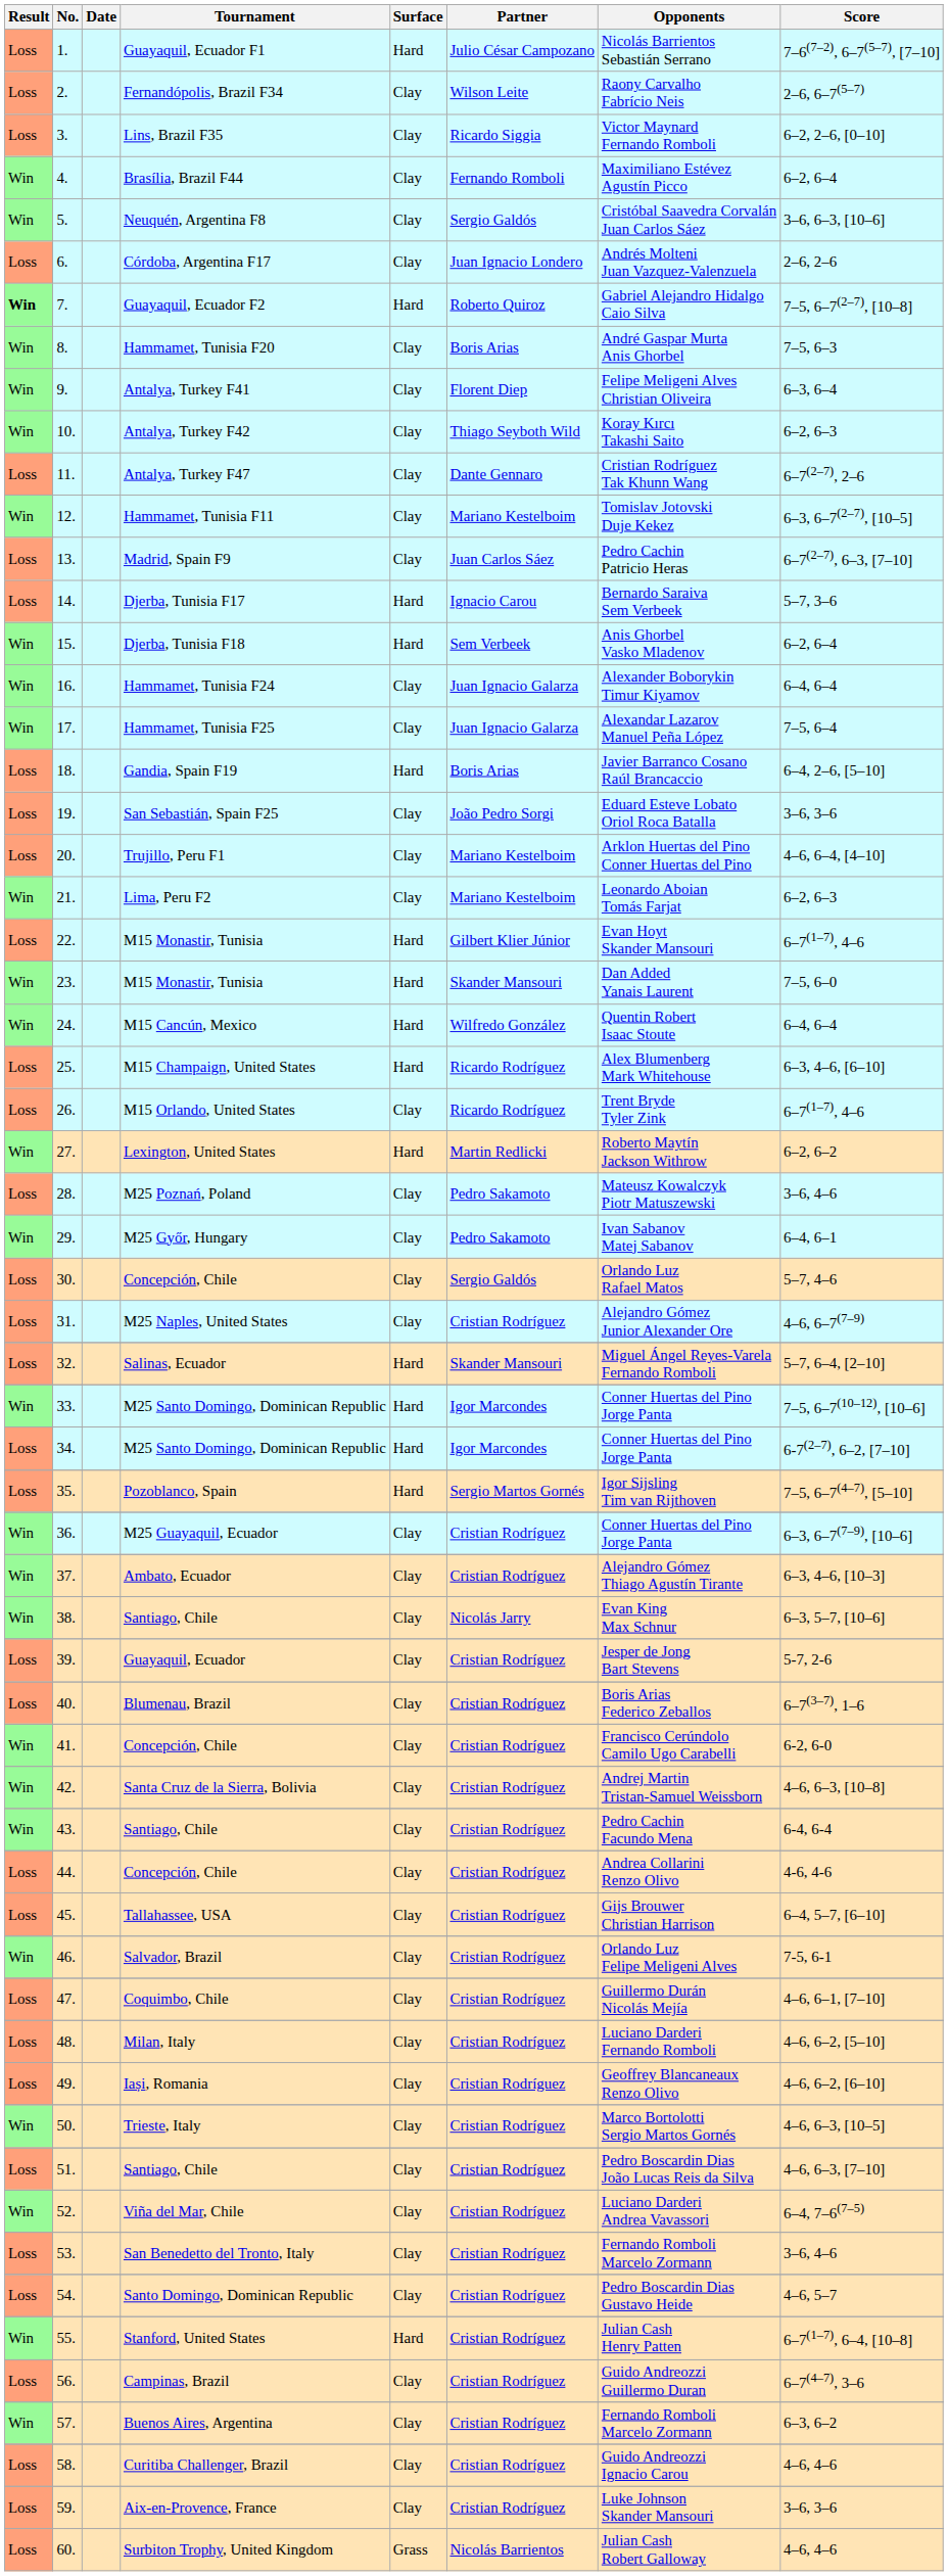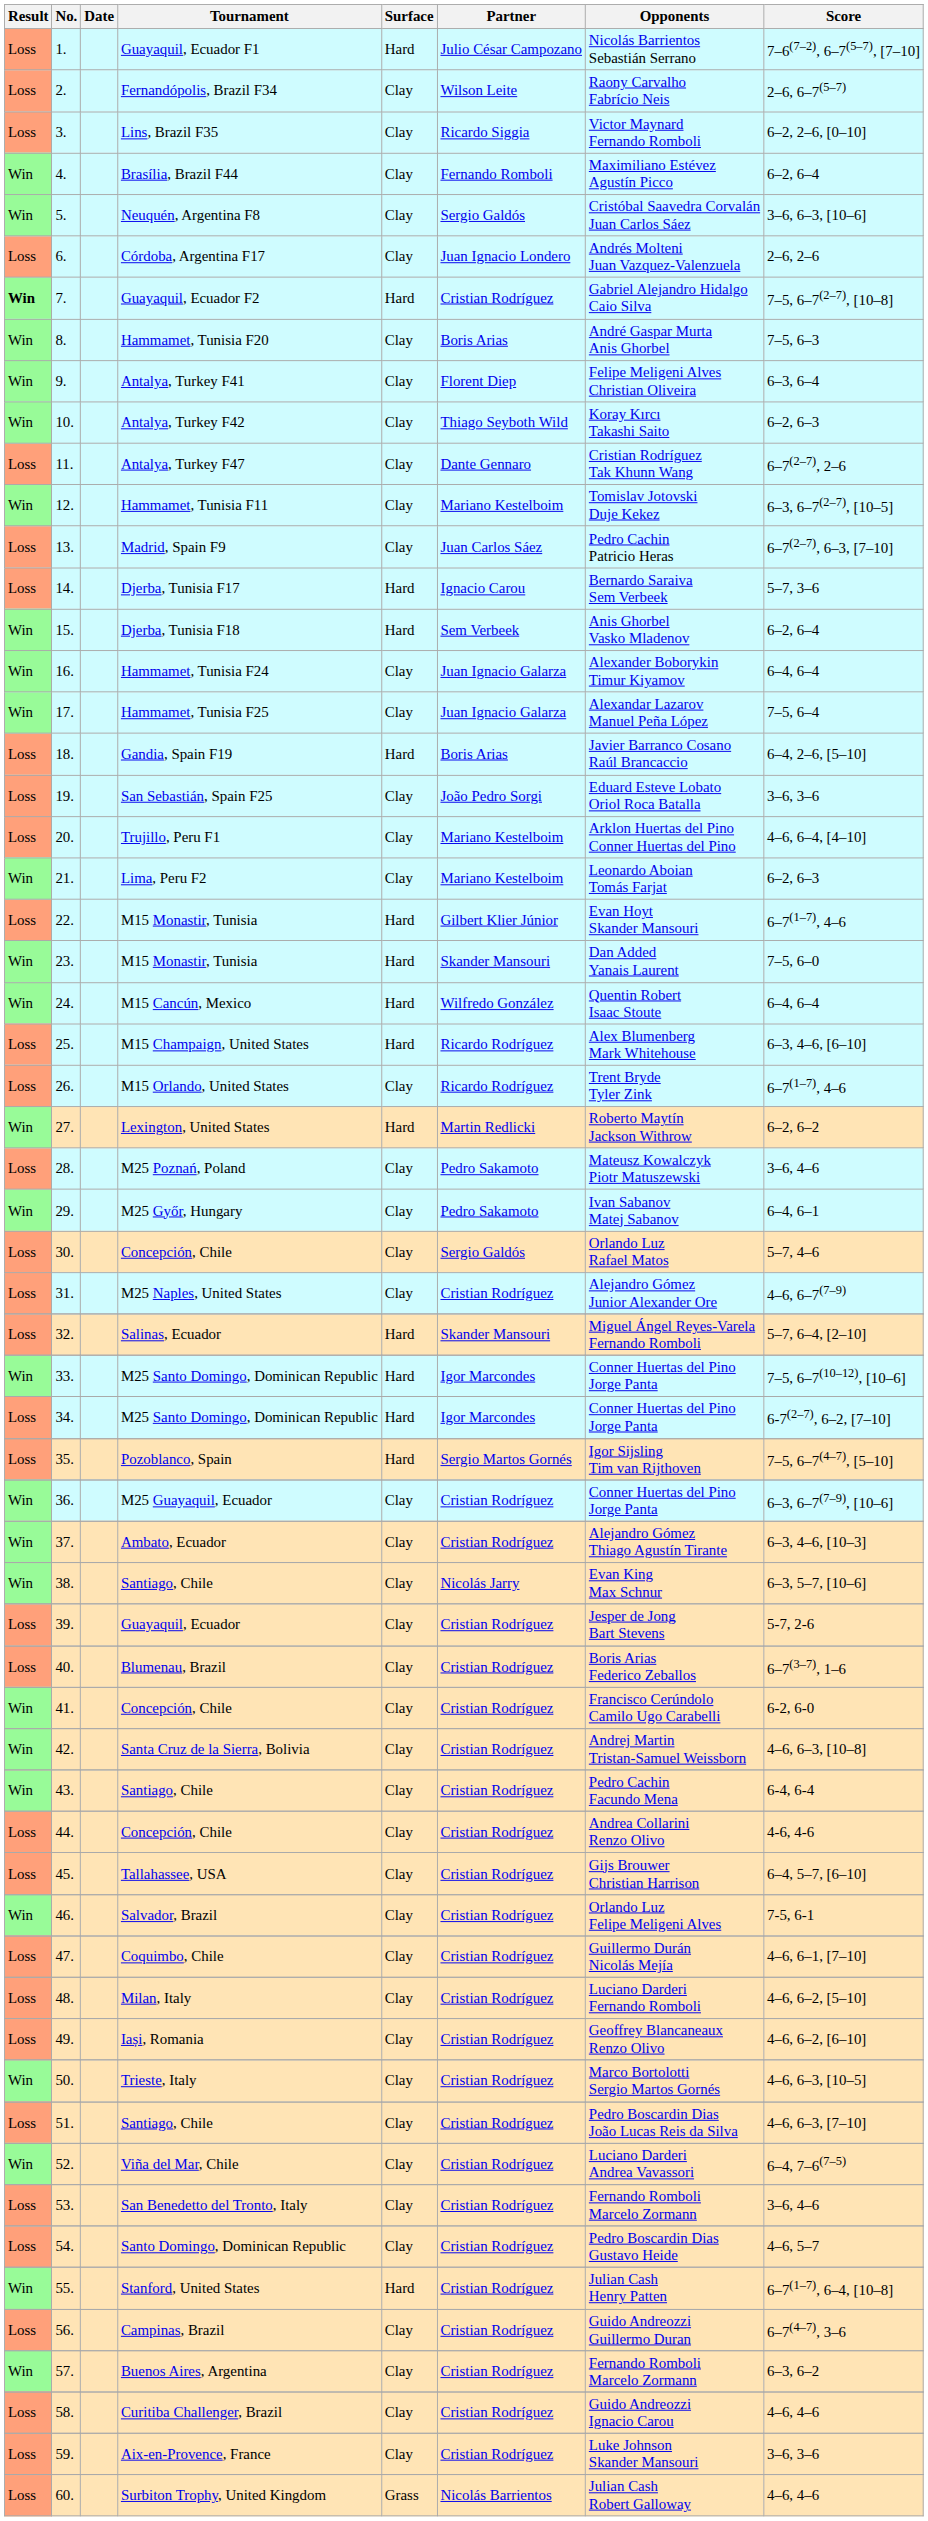Guayaquil, Ecuador F2 | Partner: Roberto Quiroz -> Cristian Rodríguez
